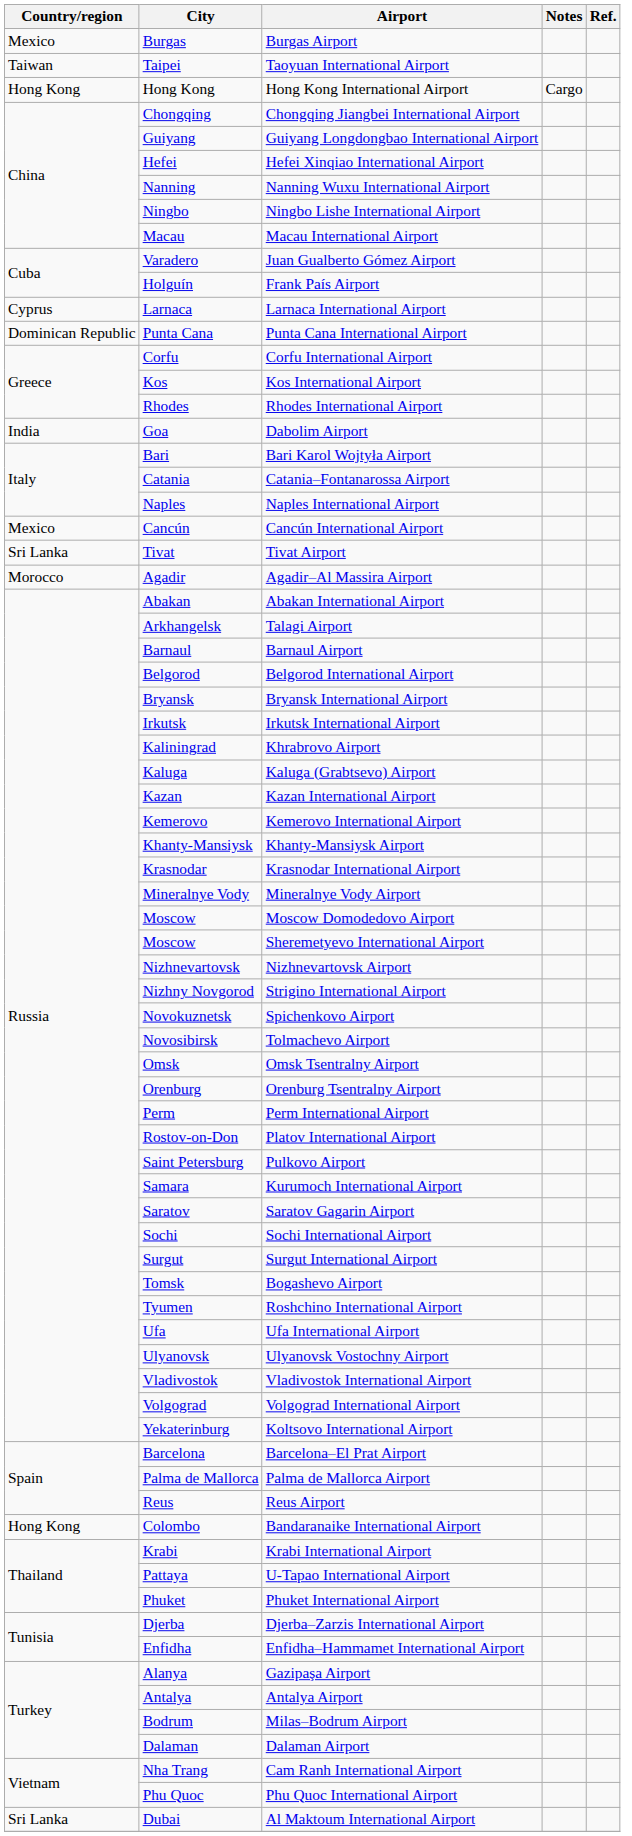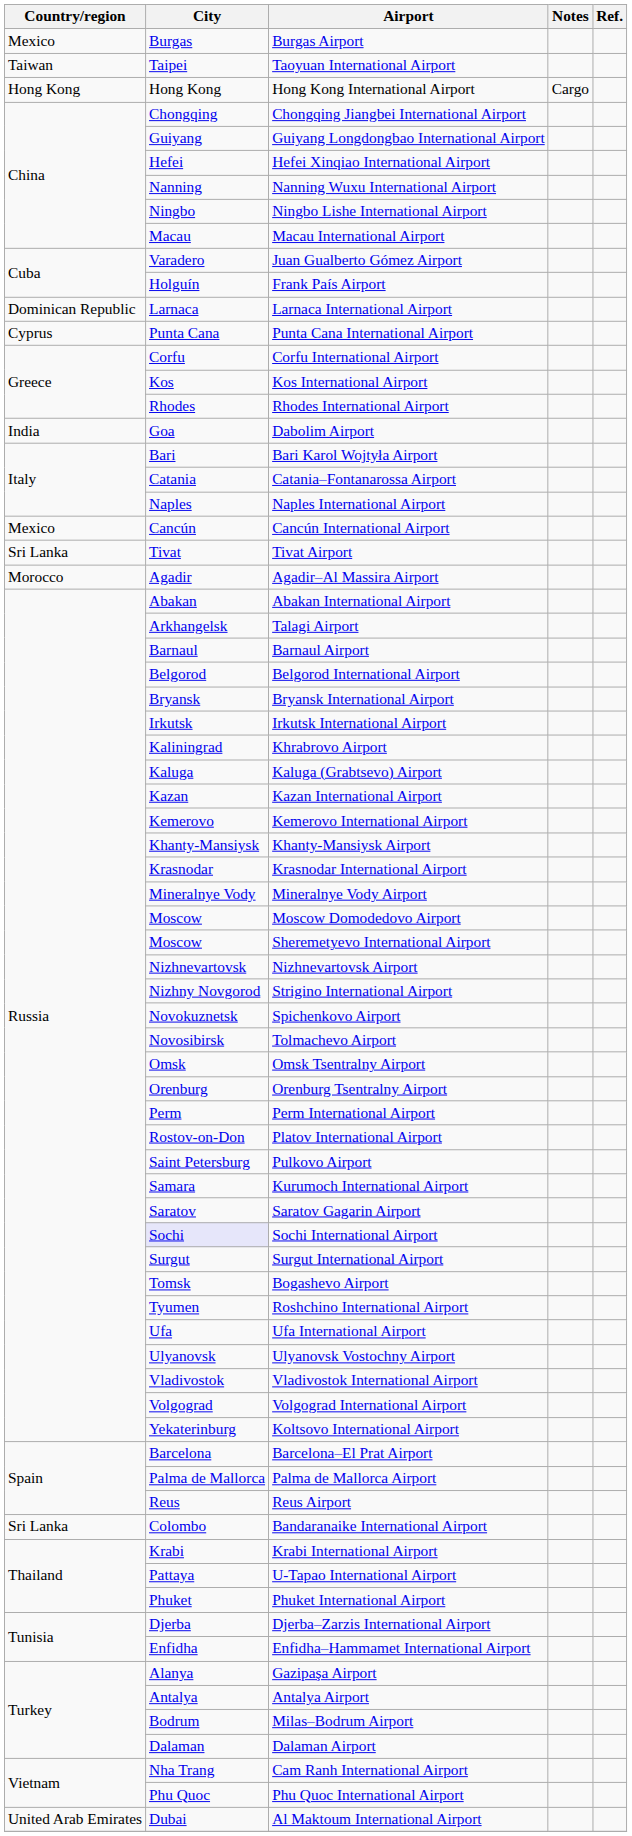Larnaca International Airport | Country/region: Cyprus -> Dominican Republic
Punta Cana International Airport | Country/region: Dominican Republic -> Cyprus
Sochi International Airport | City: no background -> lavender background
Bandaranaike International Airport | Country/region: Hong Kong -> Sri Lanka
Al Maktoum International Airport | Country/region: Sri Lanka -> United Arab Emirates
